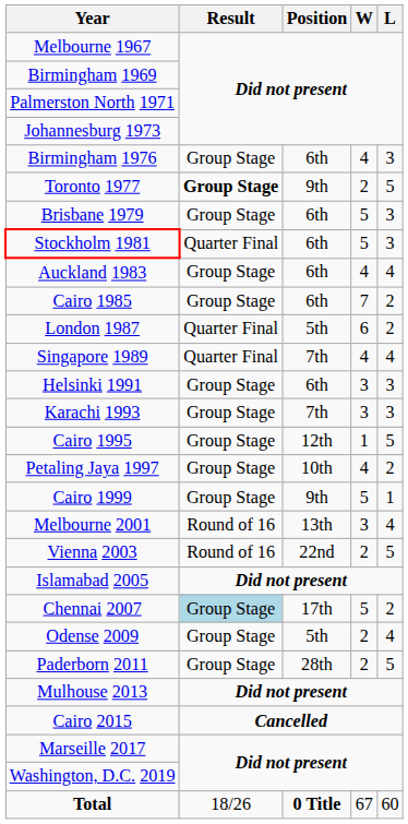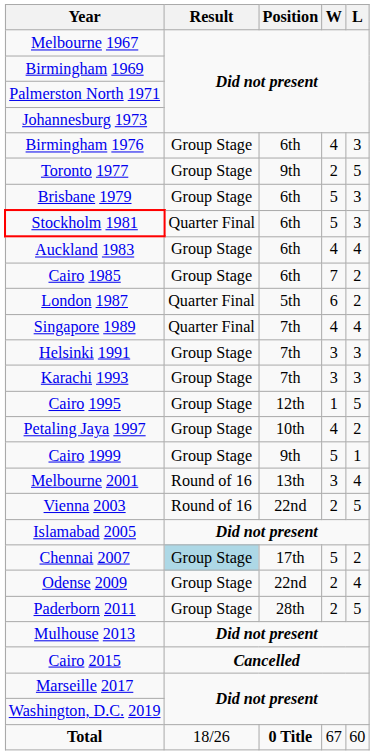Toronto 1977 | Result: bold -> normal
Helsinki 1991 | Position: 6th -> 7th
Odense 2009 | Position: 5th -> 22nd
